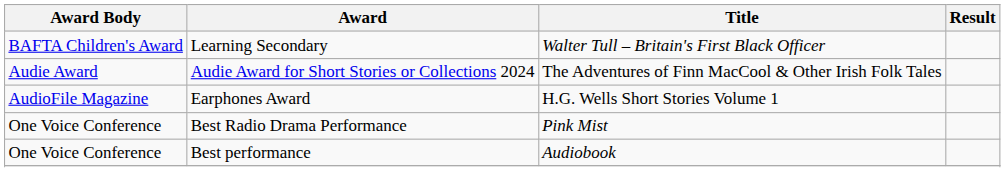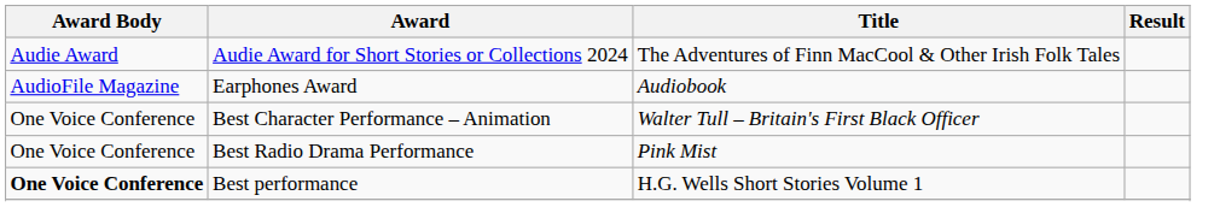- row: BAFTA Children's Award | Learning Secondary | Walter Tull – Britain's First Black Officer
Earphones Award | Title: H.G. Wells Short Stories Volume 1 -> Audiobook
+ row: One Voice Conference | Best Character Performance – Animation | Walter Tull – Britain's First Black Officer
Best performance | Award Body: normal -> bold
Best performance | Title: Audiobook -> H.G. Wells Short Stories Volume 1
